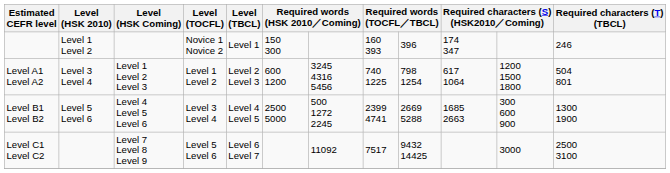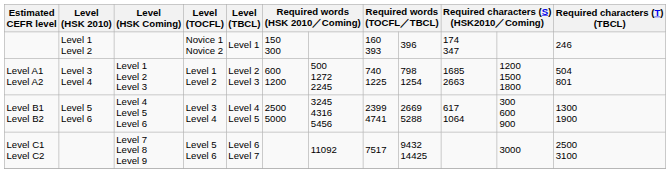Level A1 Level A2 | column 7: 3245 4316 5456 -> 500 1272 2245
Level A1 Level A2 | column 10: 617 1064 -> 1685 2663
Level B1 Level B2 | column 7: 500 1272 2245 -> 3245 4316 5456
Level B1 Level B2 | column 10: 1685 2663 -> 617 1064
